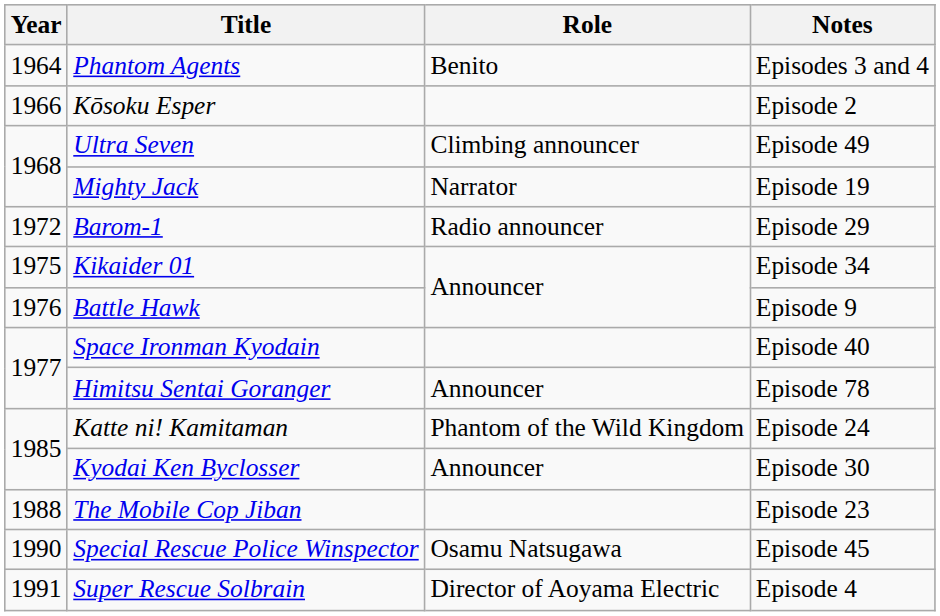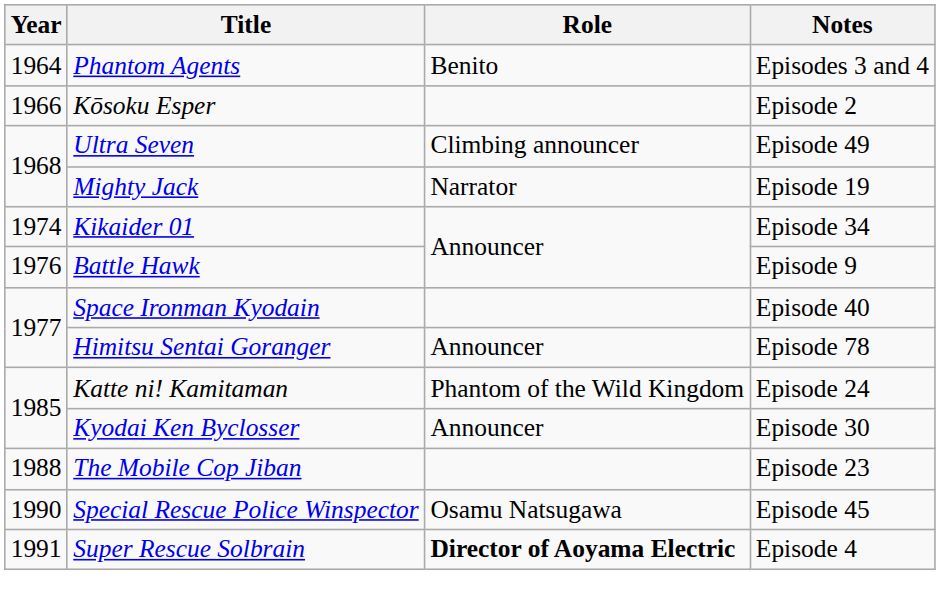- row: 1972 | Barom-1 | Radio announcer | Episode 29
Kikaider 01 | Year: 1975 -> 1974
Super Rescue Solbrain | Role: normal -> bold
